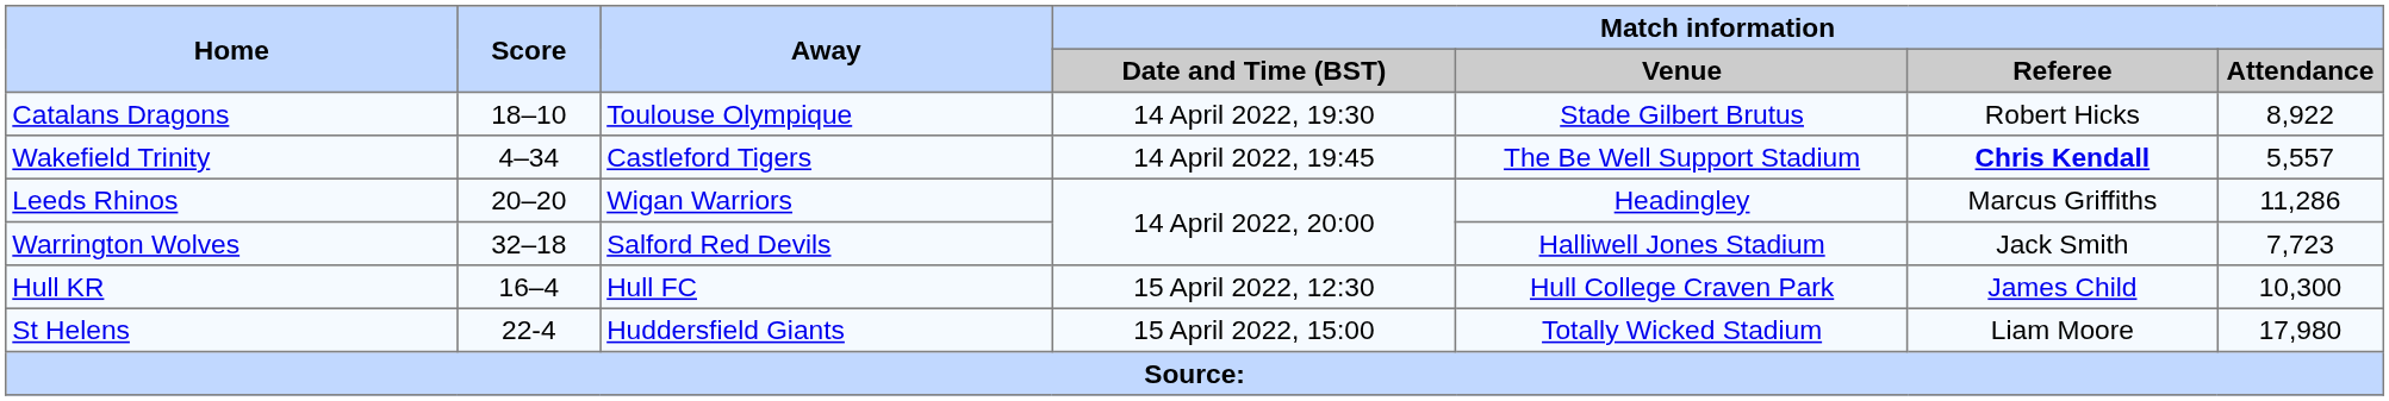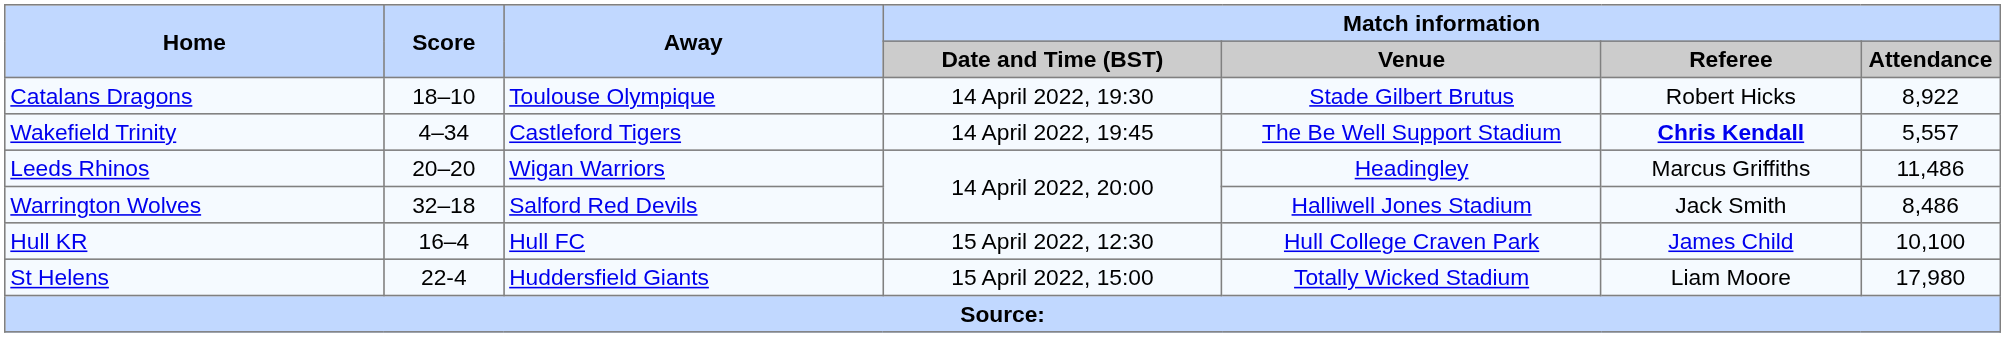Leeds Rhinos | Match information / Attendance: 11,286 -> 11,486
Warrington Wolves | Match information / Attendance: 7,723 -> 8,486
Hull KR | Match information / Attendance: 10,300 -> 10,100
